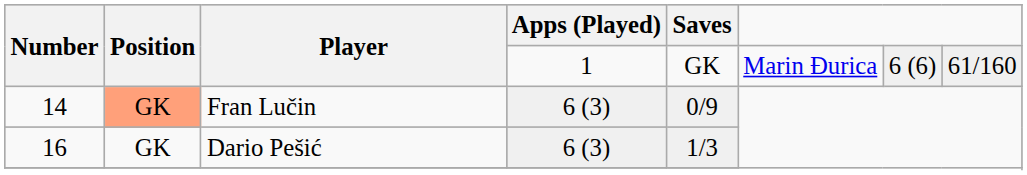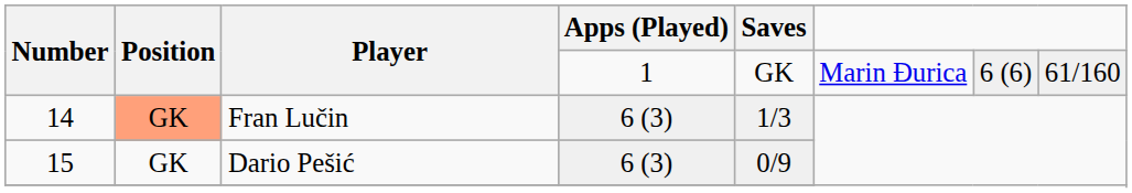Fran Lučin | Saves: 0/9 -> 1/3
Dario Pešić | Number: 16 -> 15
Dario Pešić | Saves: 1/3 -> 0/9
